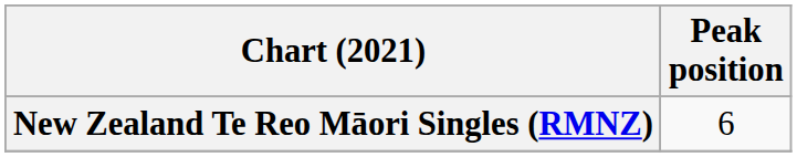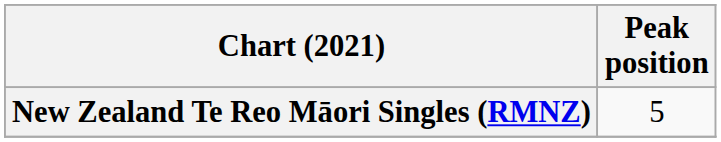New Zealand Te Reo Māori Singles (RMNZ) | Peak position: 6 -> 5
